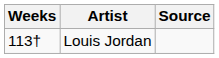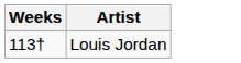- column: Source
